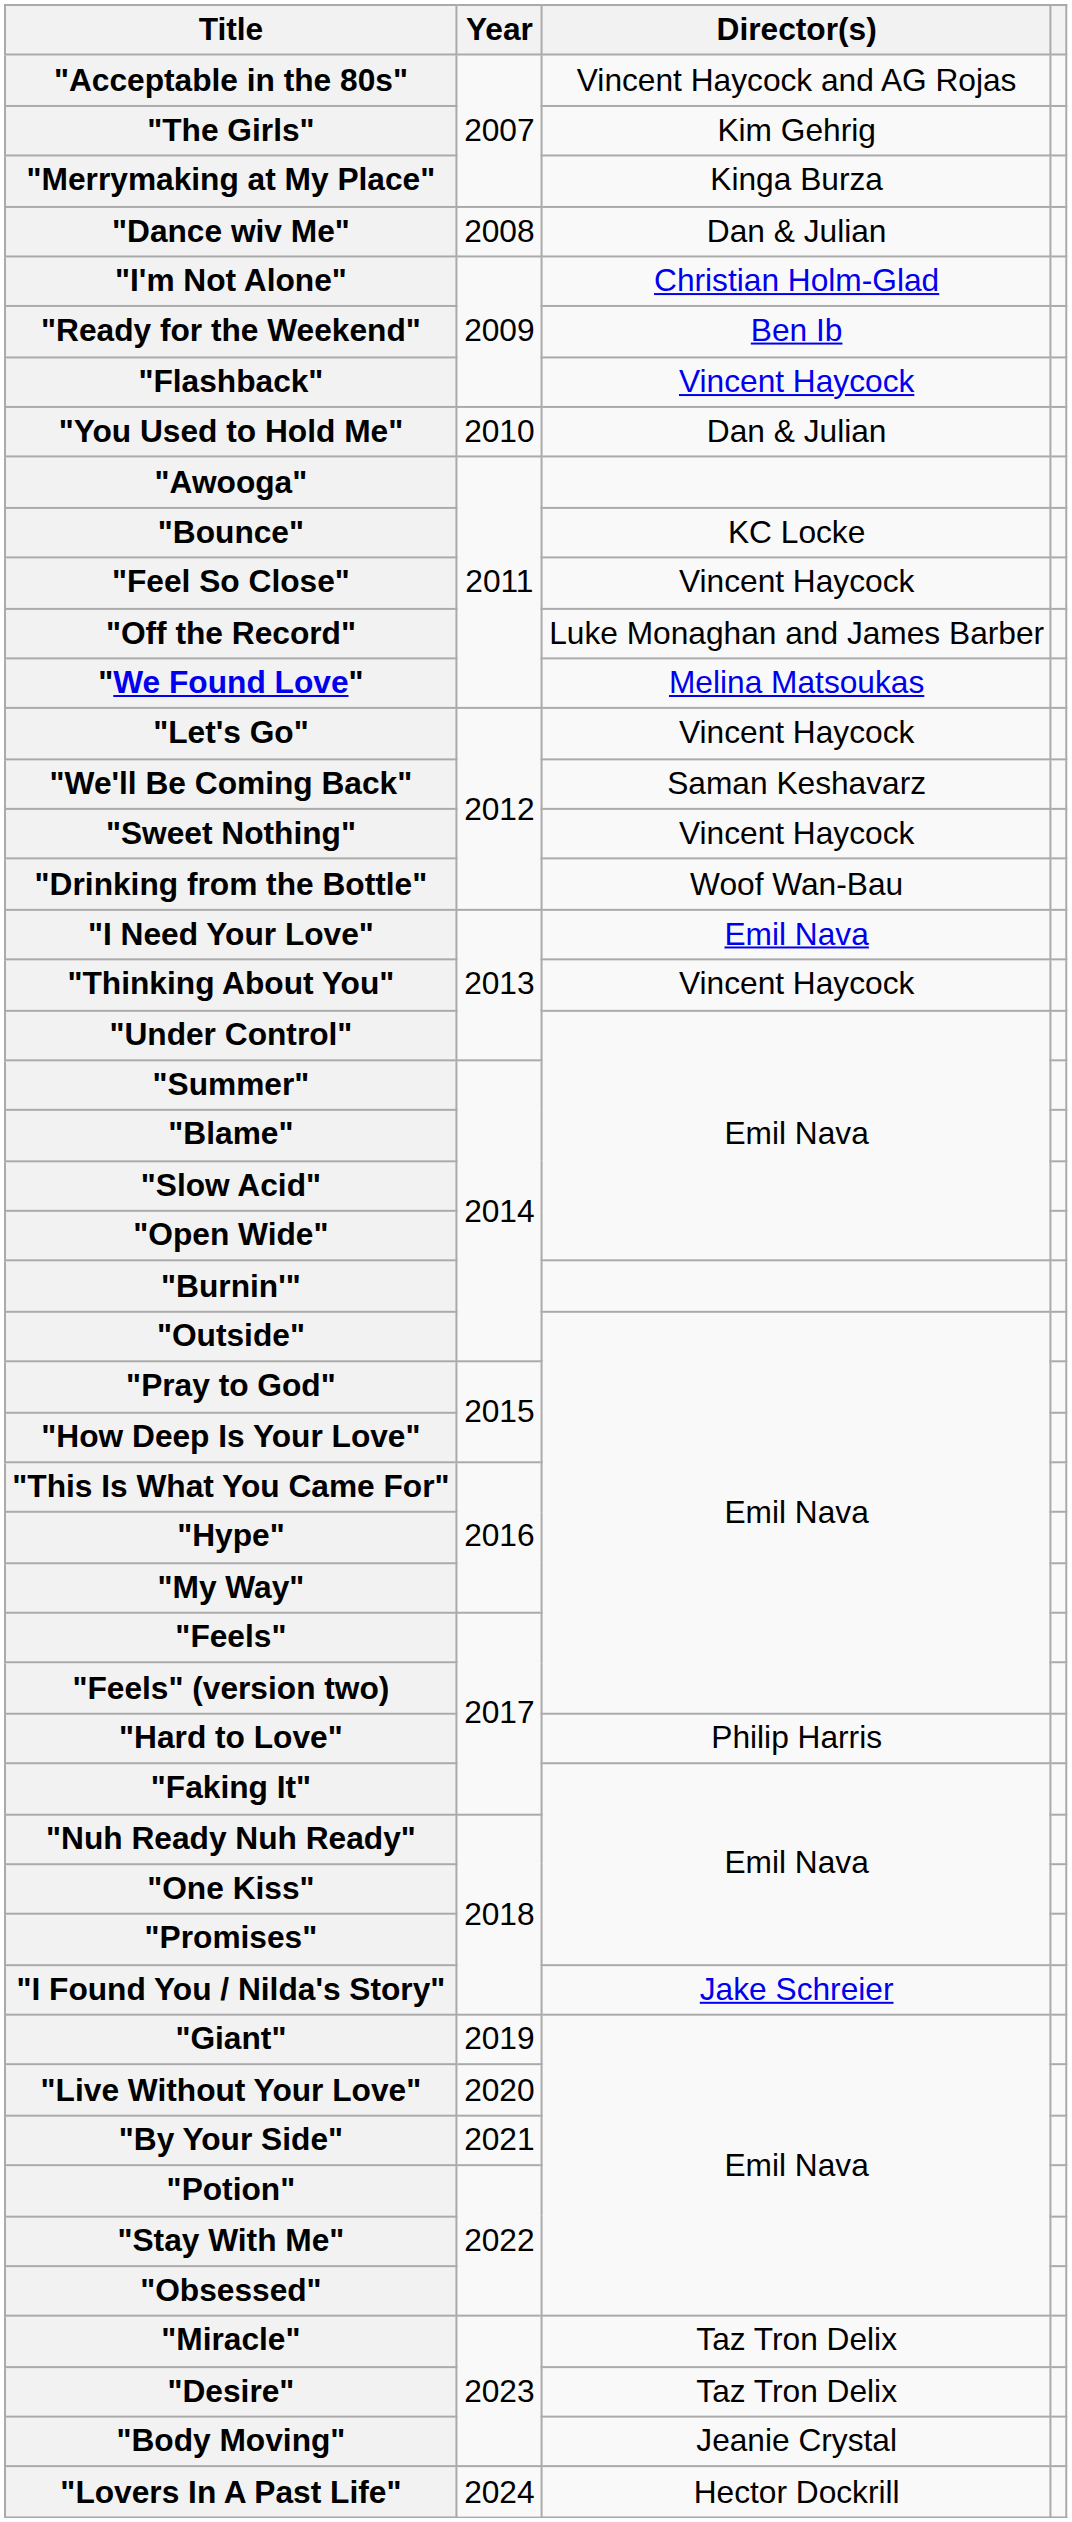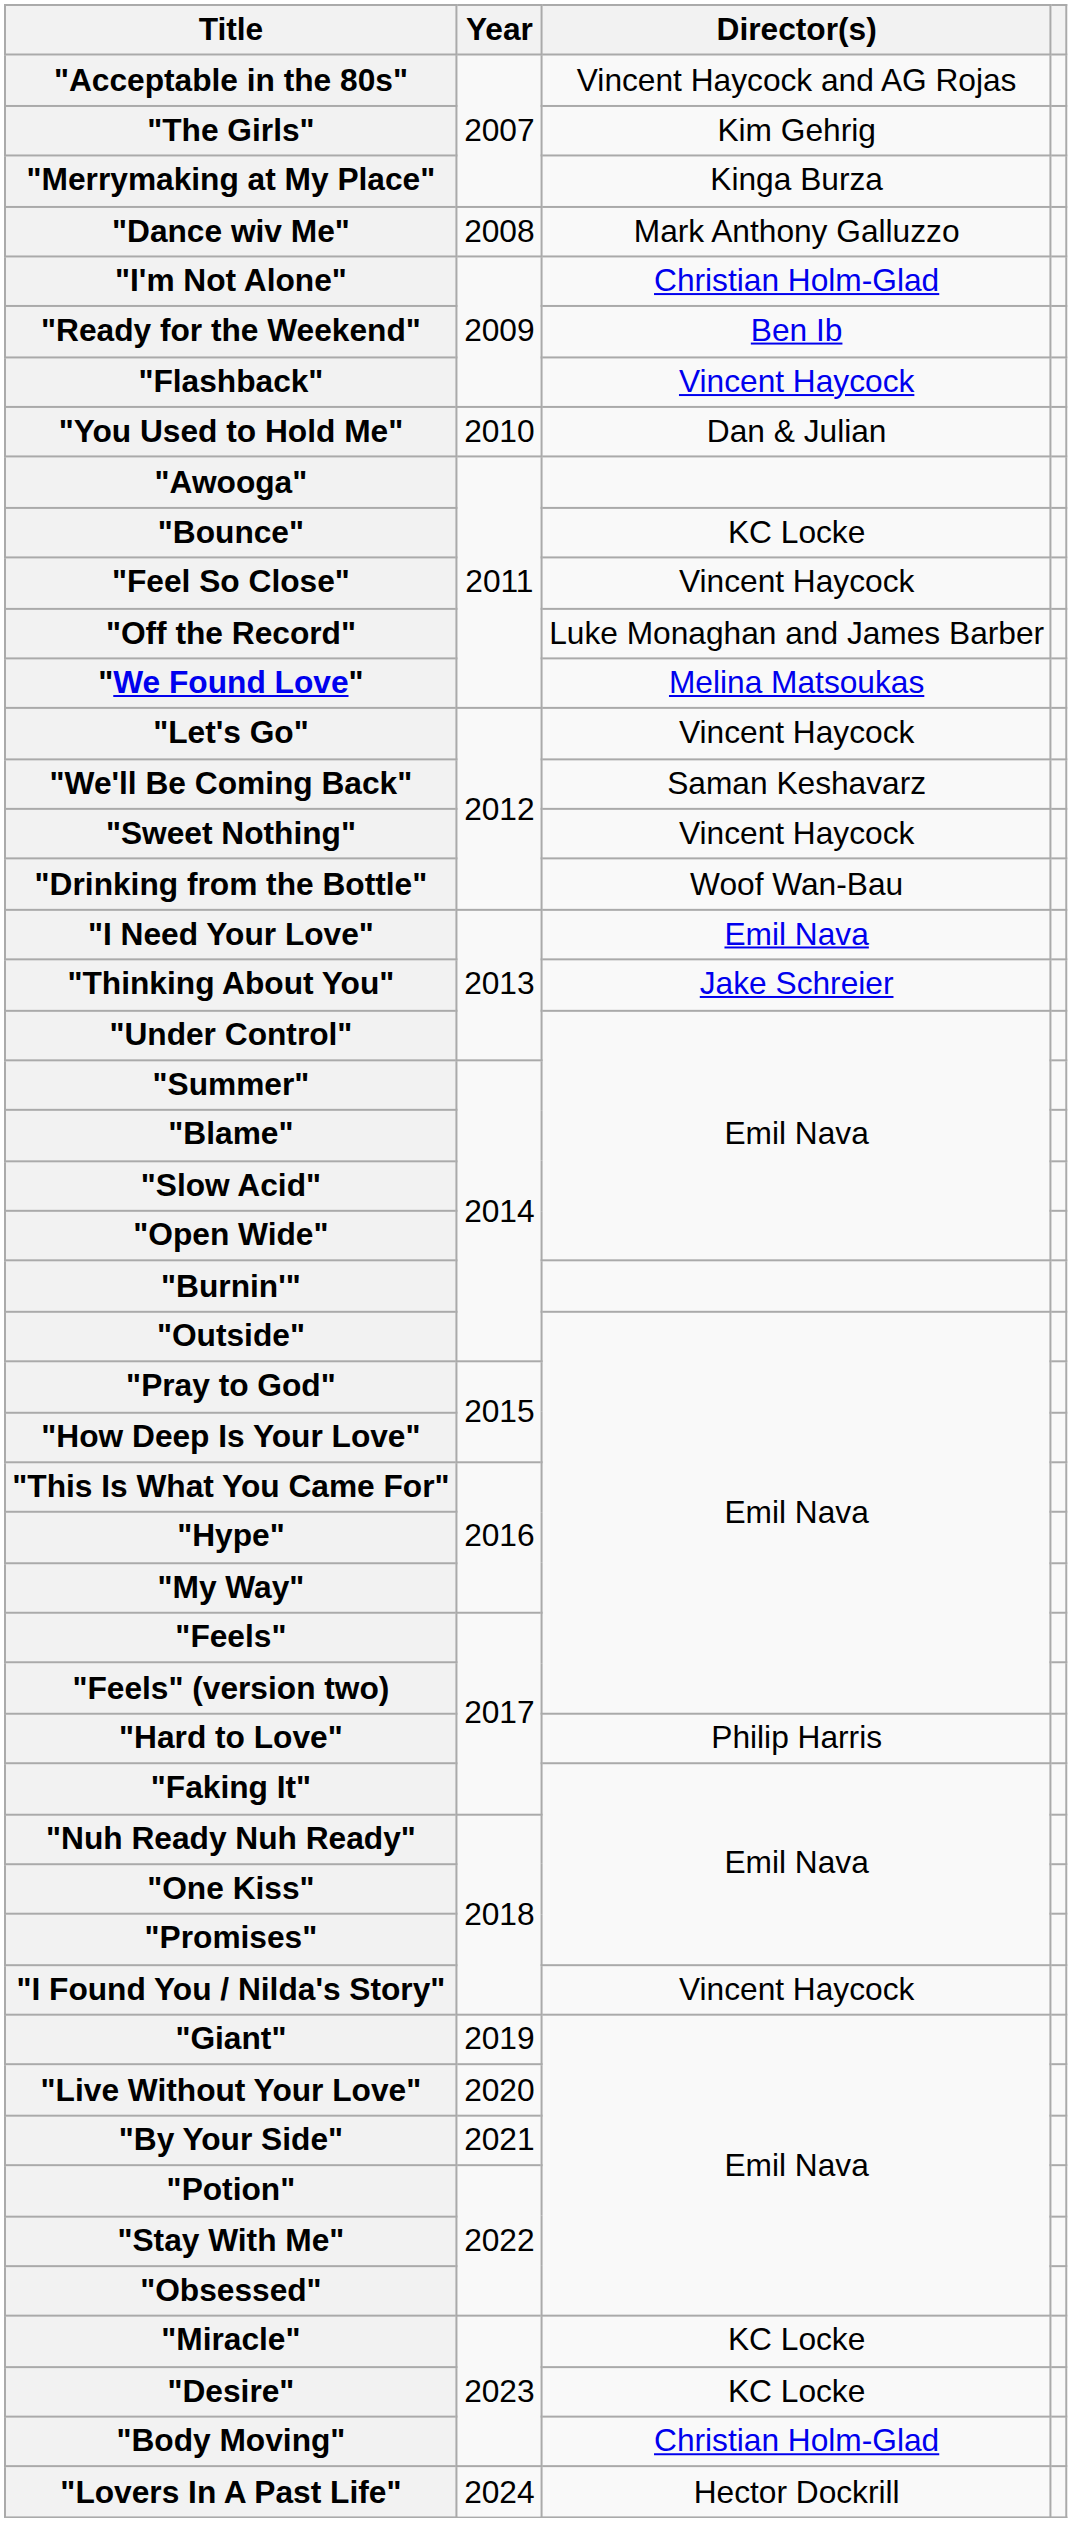"Dance wiv Me" | Director(s): Dan & Julian -> Mark Anthony Galluzzo
"Thinking About You" | Director(s): Vincent Haycock -> Jake Schreier
"I Found You / Nilda's Story" | Director(s): Jake Schreier -> Vincent Haycock
"Miracle" | Director(s): Taz Tron Delix -> KC Locke
"Desire" | Director(s): Taz Tron Delix -> KC Locke
"Body Moving" | Director(s): Jeanie Crystal -> Christian Holm-Glad
